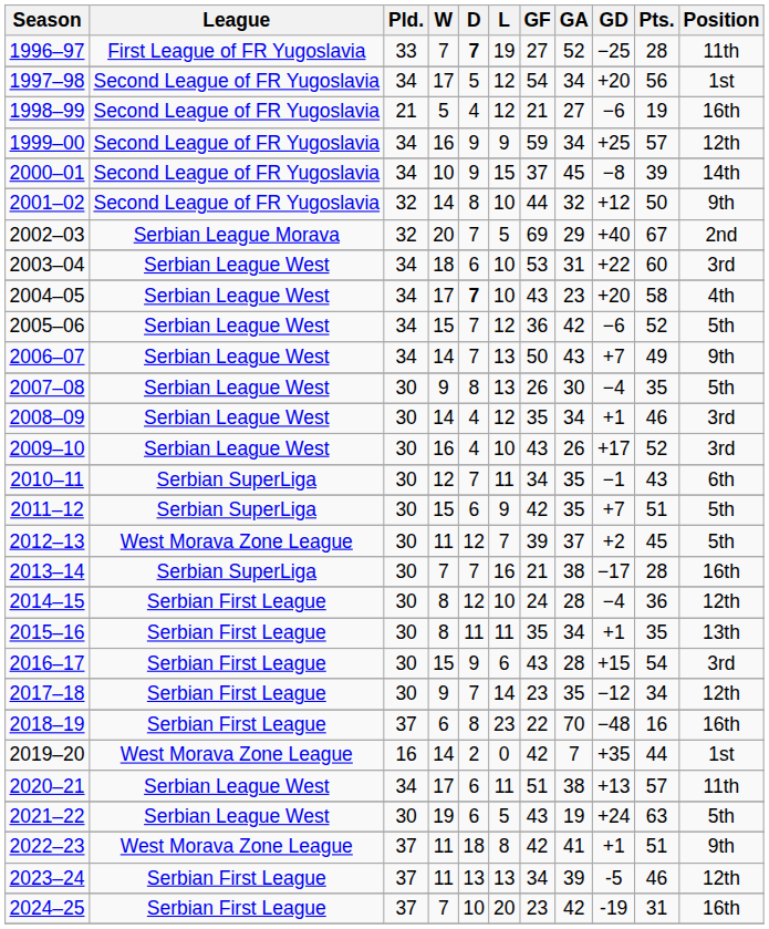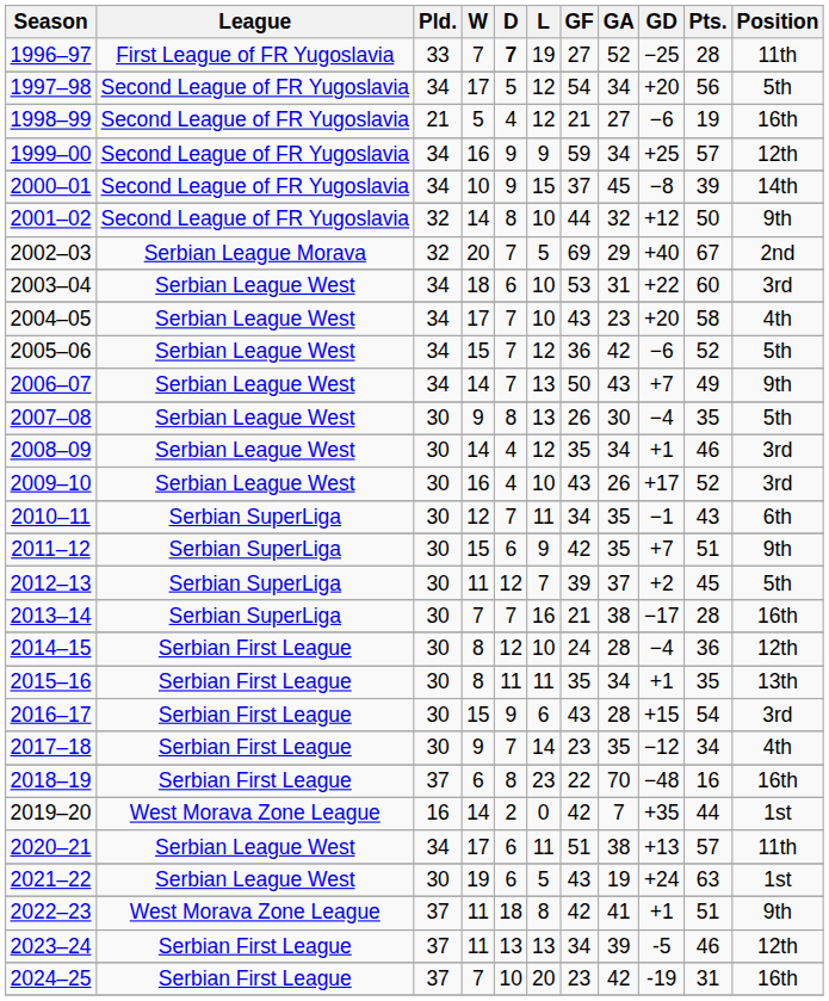1997–98 | Position: 1st -> 5th
2004–05 | D: bold -> normal
2011–12 | Position: 5th -> 9th
2012–13 | League: West Morava Zone League -> Serbian SuperLiga
2017–18 | Position: 12th -> 4th
2021–22 | Position: 5th -> 1st
